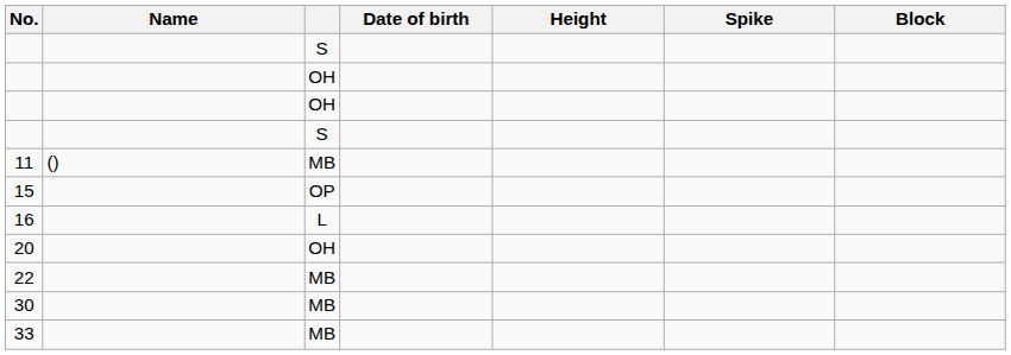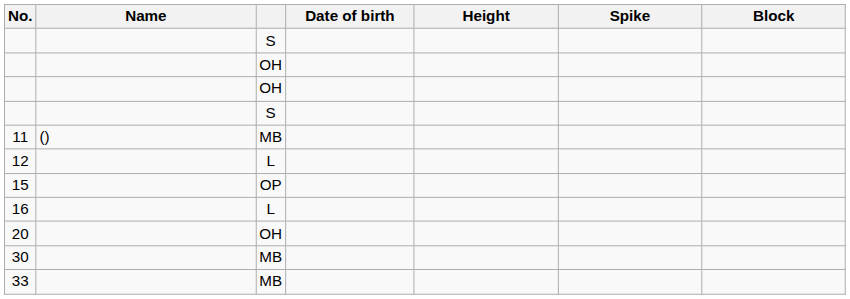+ row: 12 | L
- row: 22 | MB
